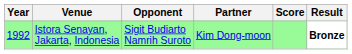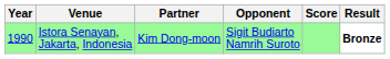columns swapped: Partner <-> Opponent
Istora Senayan, Jakarta, Indonesia | Year: 1992 -> 1990
